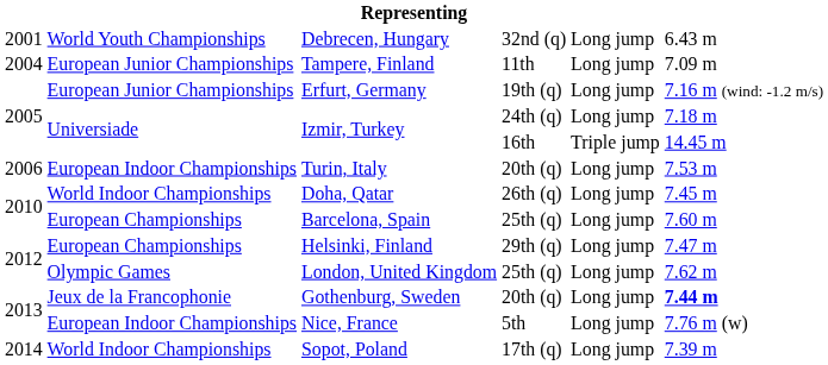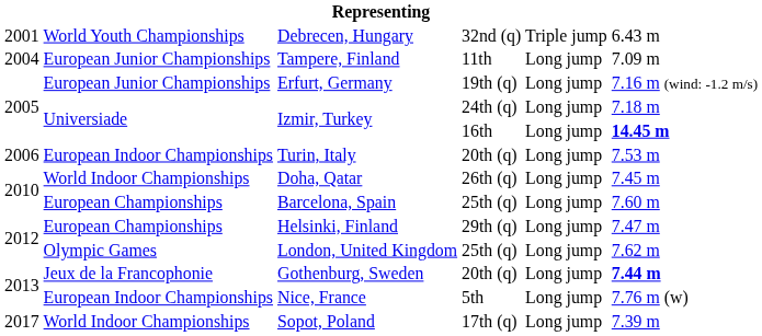Debrecen, Hungary | column 5: Long jump -> Triple jump
Izmir, Turkey / 16th | column 5: Triple jump -> Long jump
Izmir, Turkey / 16th | column 6: normal -> bold
Sopot, Poland | column 1: 2014 -> 2017
